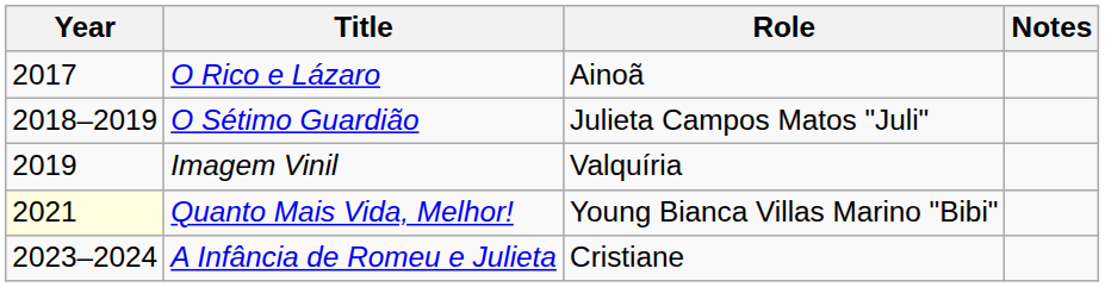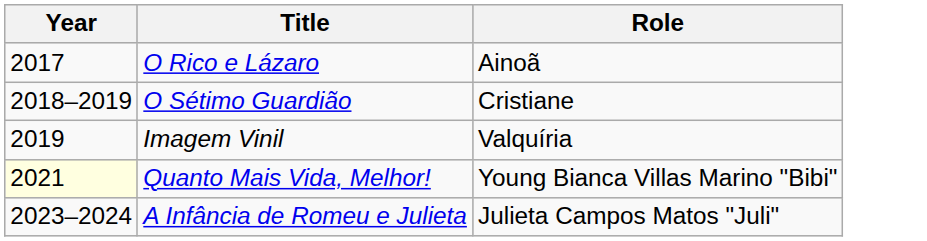- column: Notes
O Sétimo Guardião | Role: Julieta Campos Matos "Juli" -> Cristiane
A Infância de Romeu e Julieta | Role: Cristiane -> Julieta Campos Matos "Juli"
